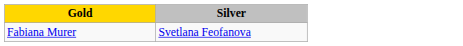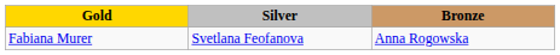+ column: Bronze | Anna Rogowska
